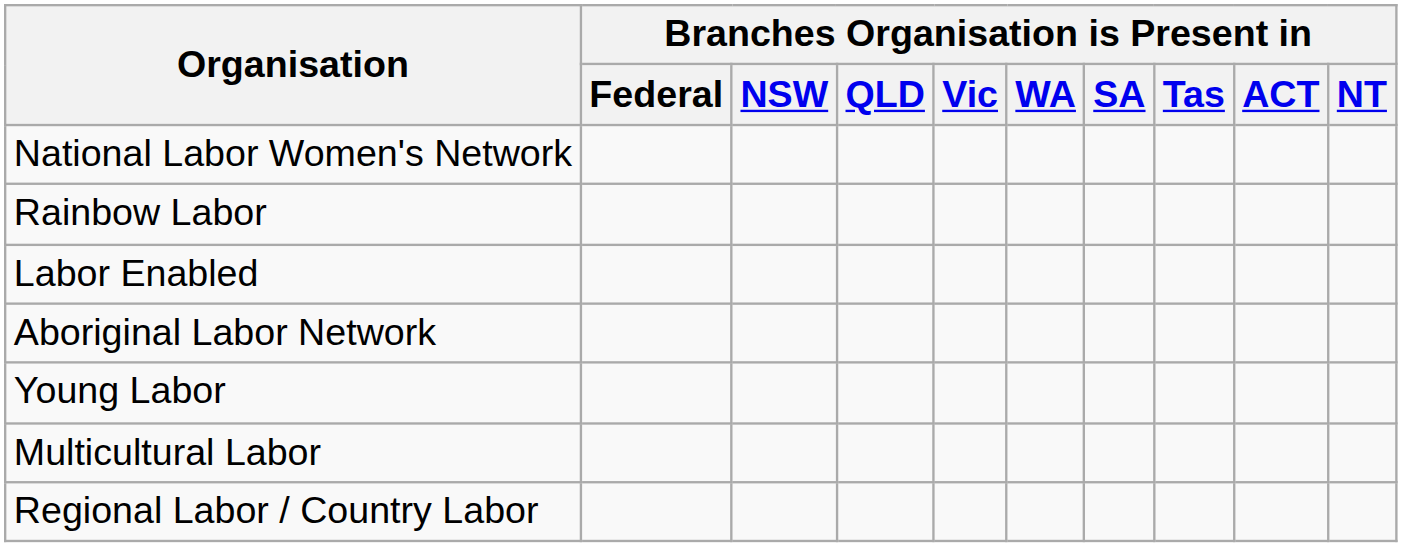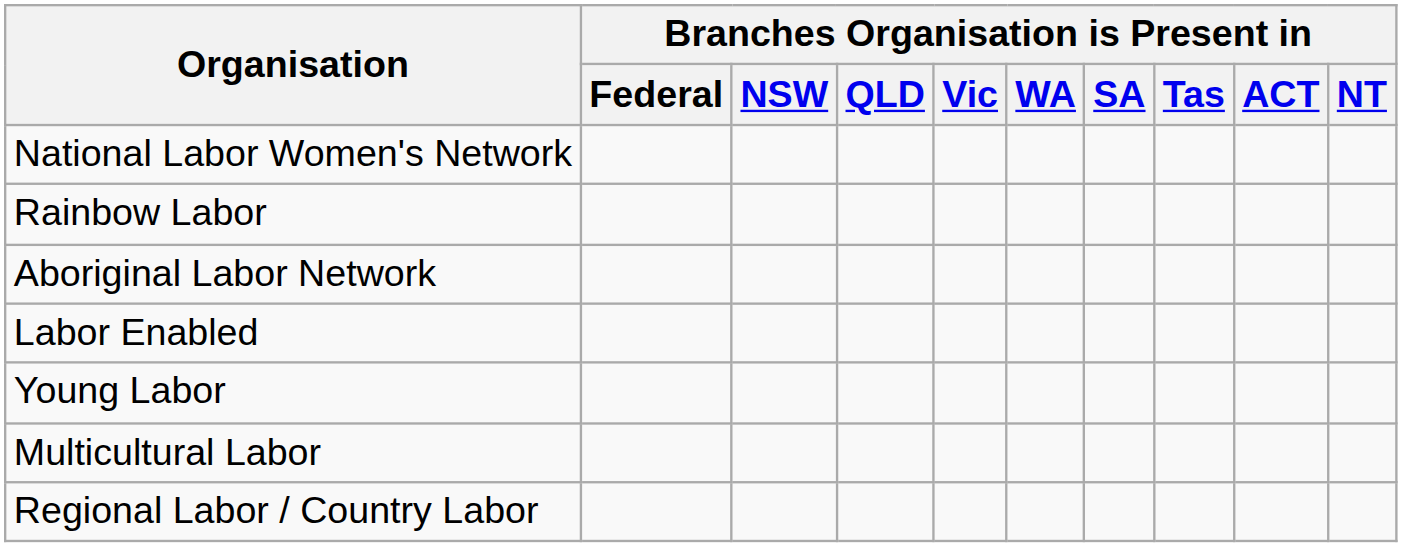rows swapped: Aboriginal Labor Network <-> Labor Enabled
